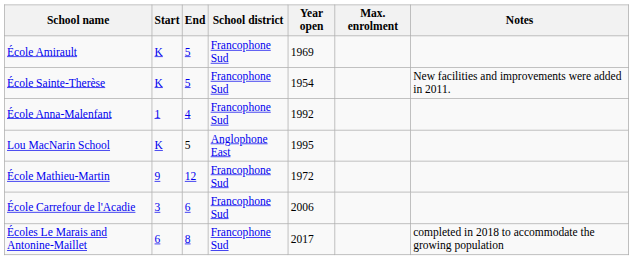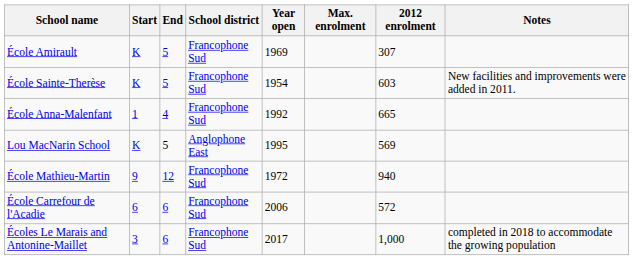+ column: 2012 enrolment | 307 | 603 | 665 | 569 | 940 | 572 | 1,000
École Carrefour de l'Acadie | Start: 3 -> 6
Écoles Le Marais and Antonine-Maillet | Start: 6 -> 3
Écoles Le Marais and Antonine-Maillet | End: 8 -> 6
